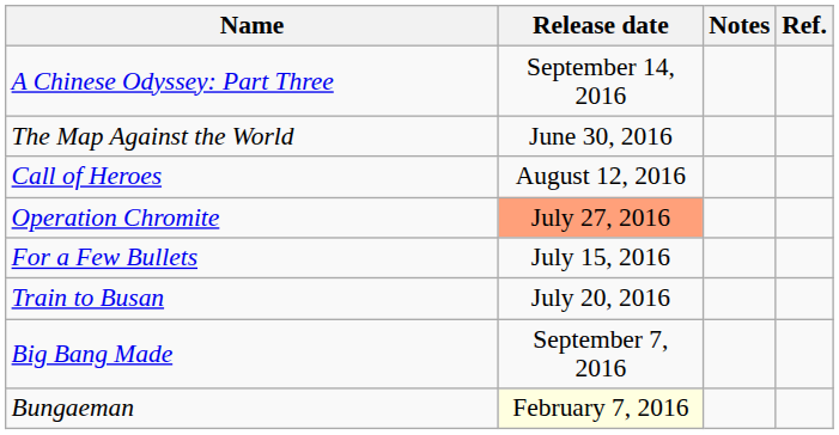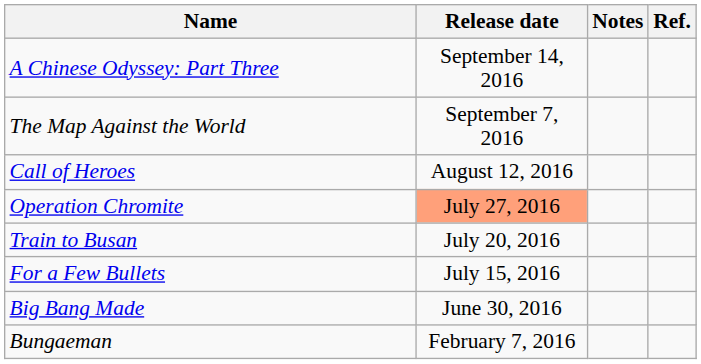The Map Against the World | Release date: June 30, 2016 -> September 7, 2016
rows swapped: Train to Busan <-> For a Few Bullets
Big Bang Made | Release date: September 7, 2016 -> June 30, 2016
Bungaeman | Release date: lightyellow background -> no background
